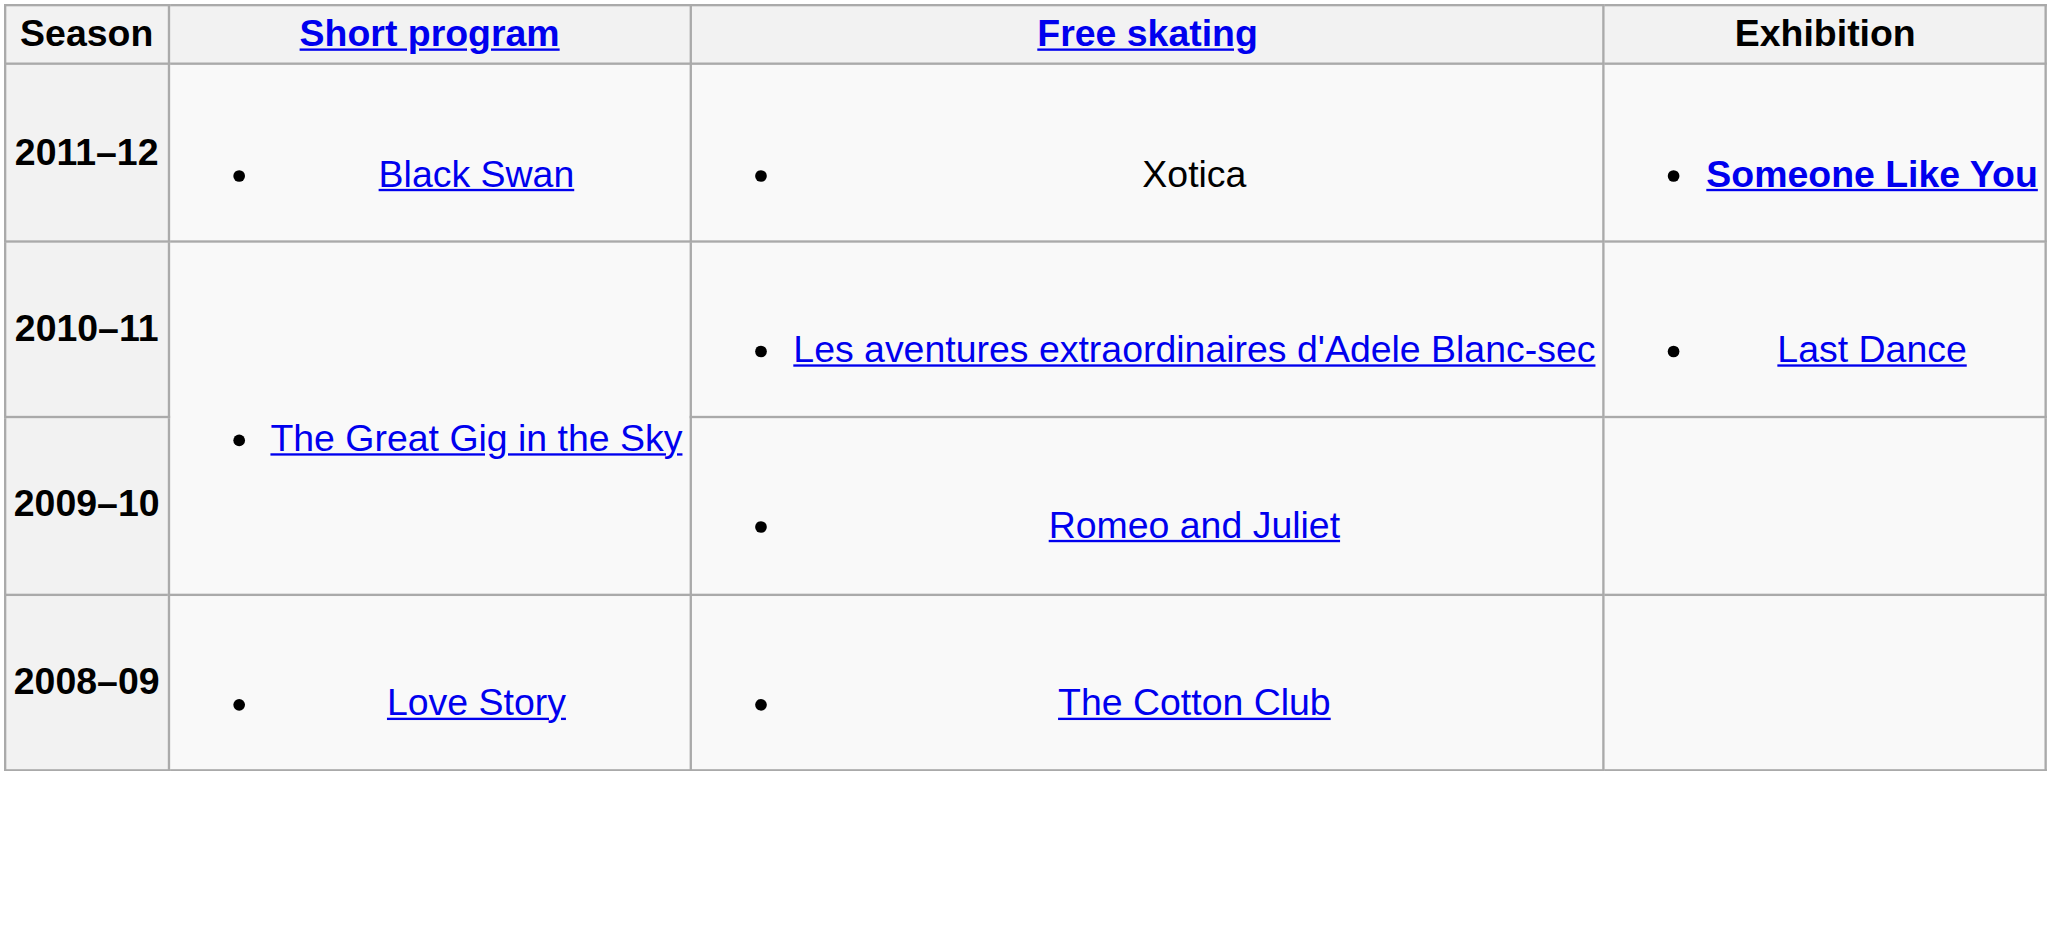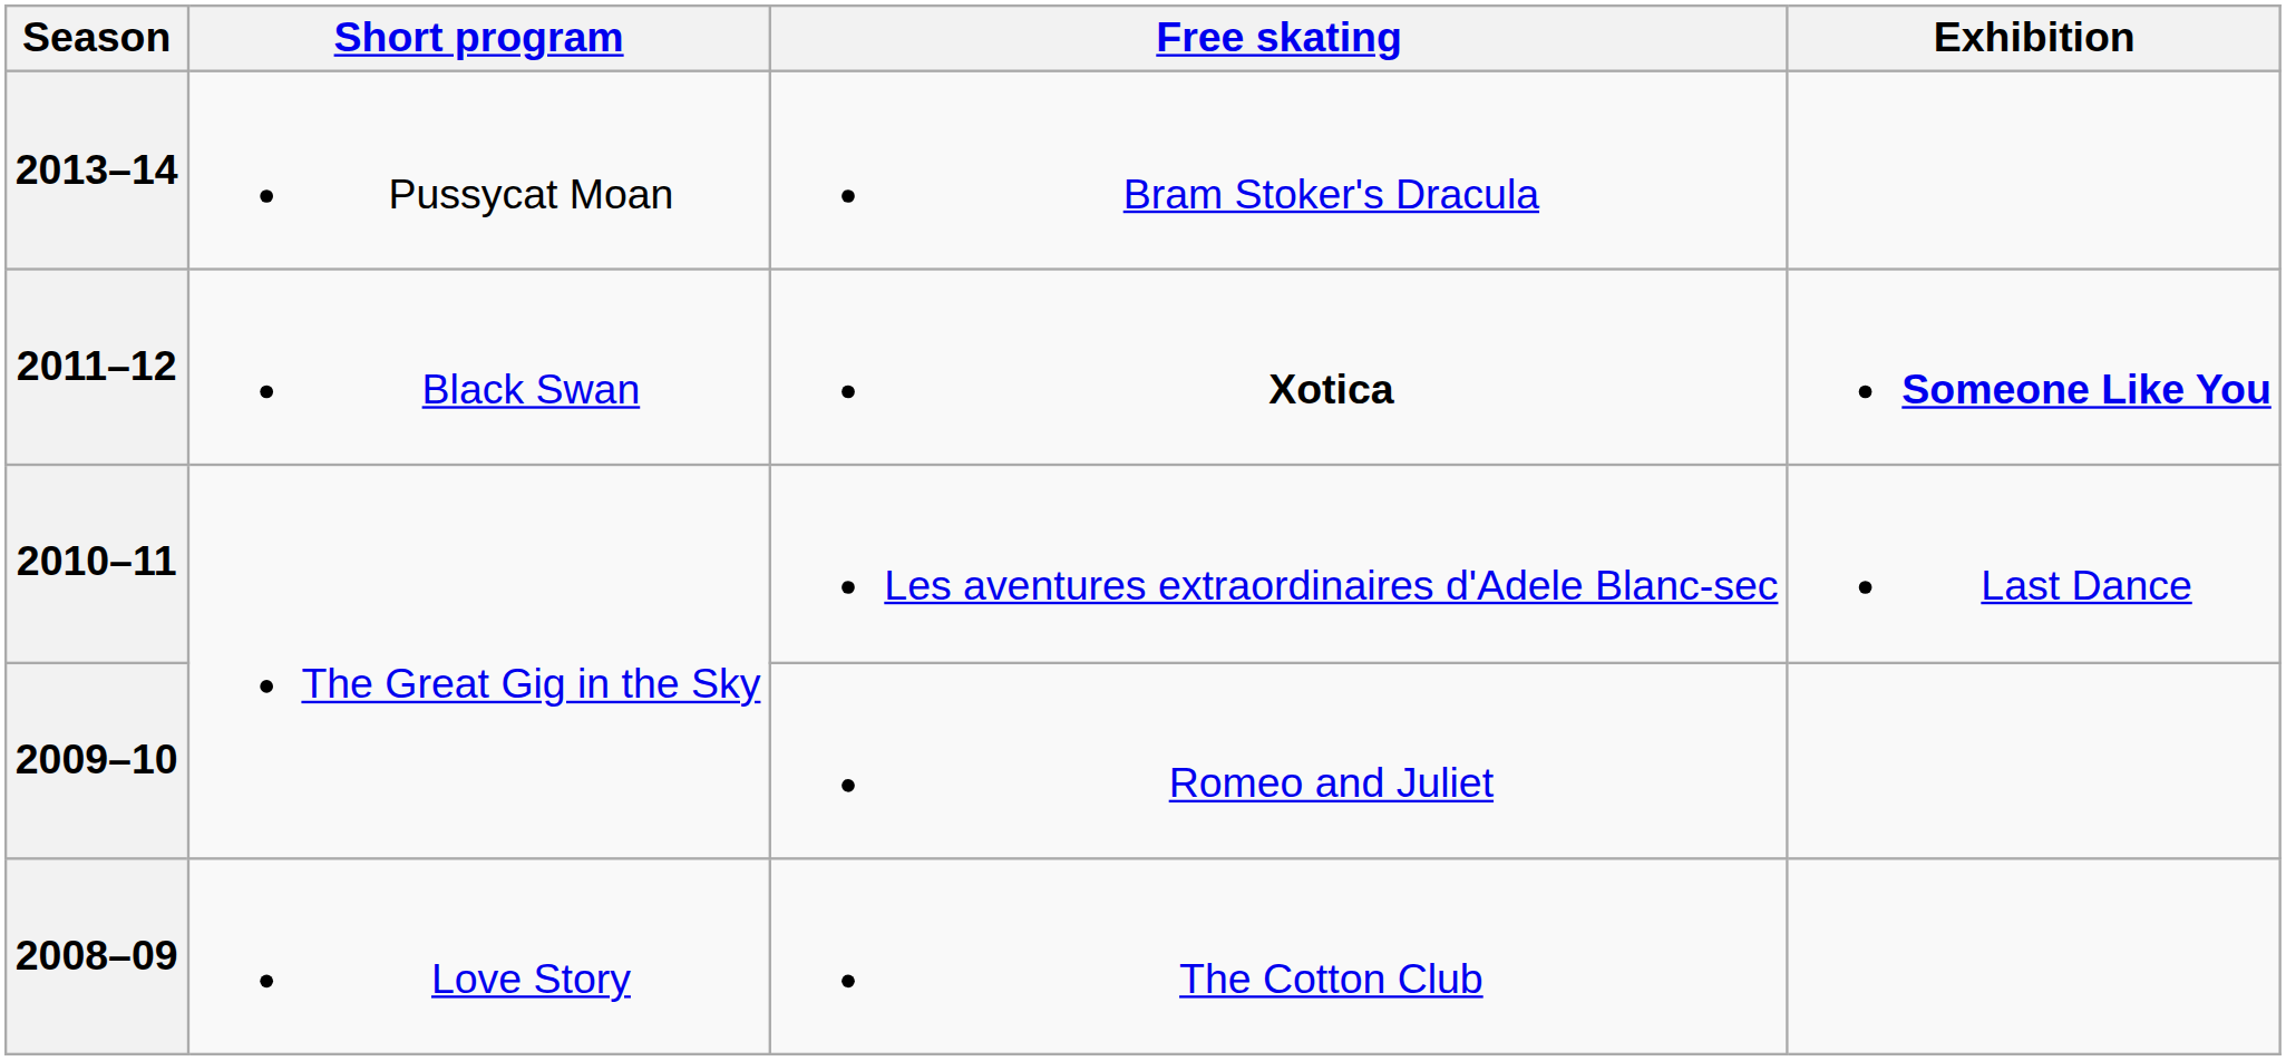+ row: 2013–14 | Pussycat Moan | Bram Stoker's Dracula
2011–12 | Free skating: normal -> bold
